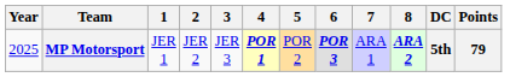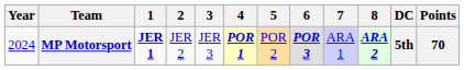MP Motorsport | Year: 2025 -> 2024
MP Motorsport | 1: normal -> bold
MP Motorsport | Points: 79 -> 70
